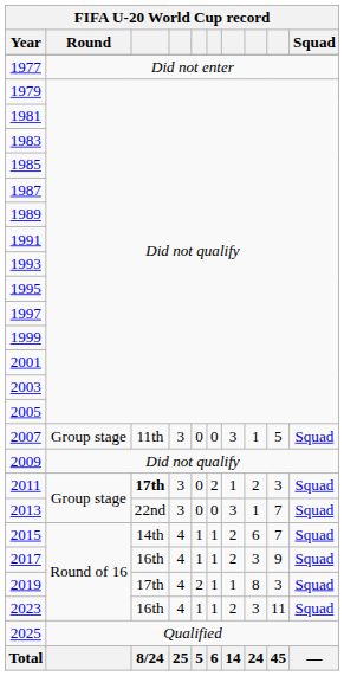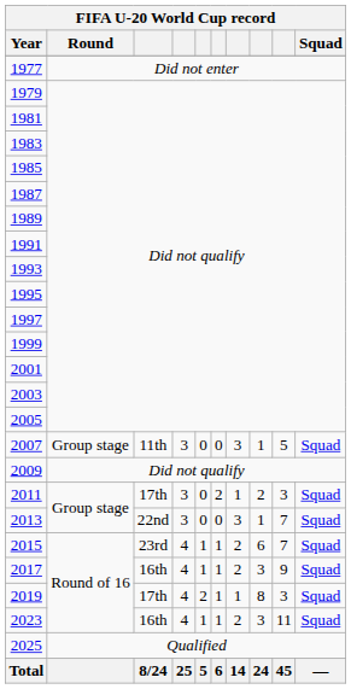2011 | column 3: bold -> normal
2015 | column 3: 14th -> 23rd
